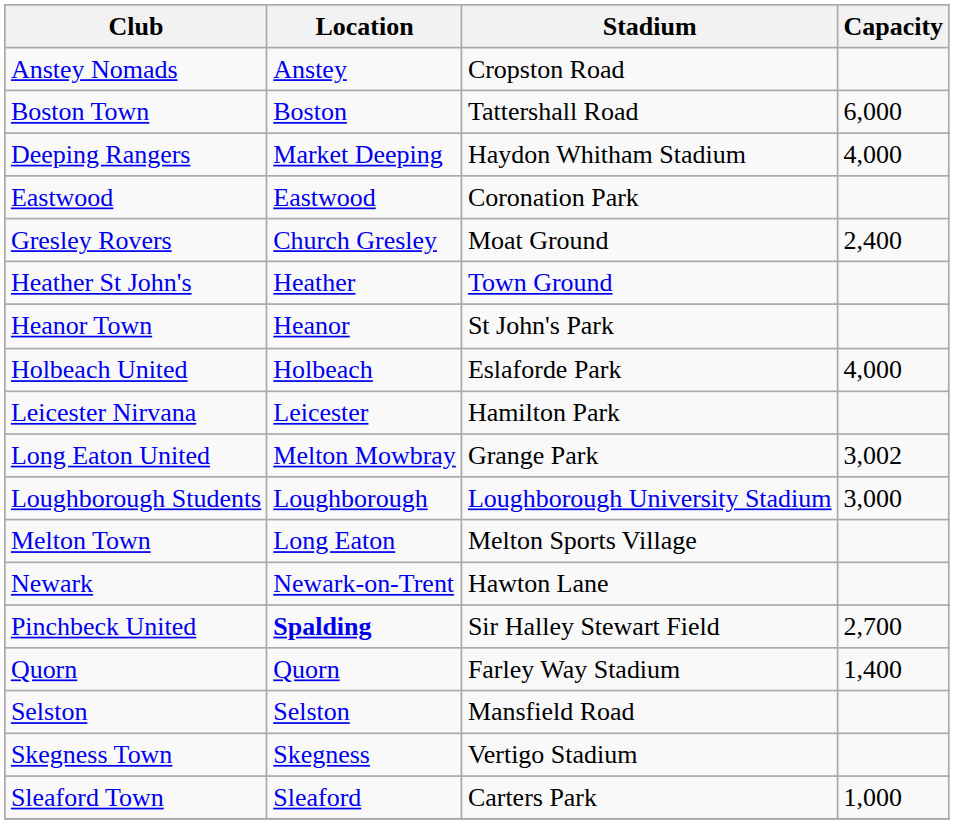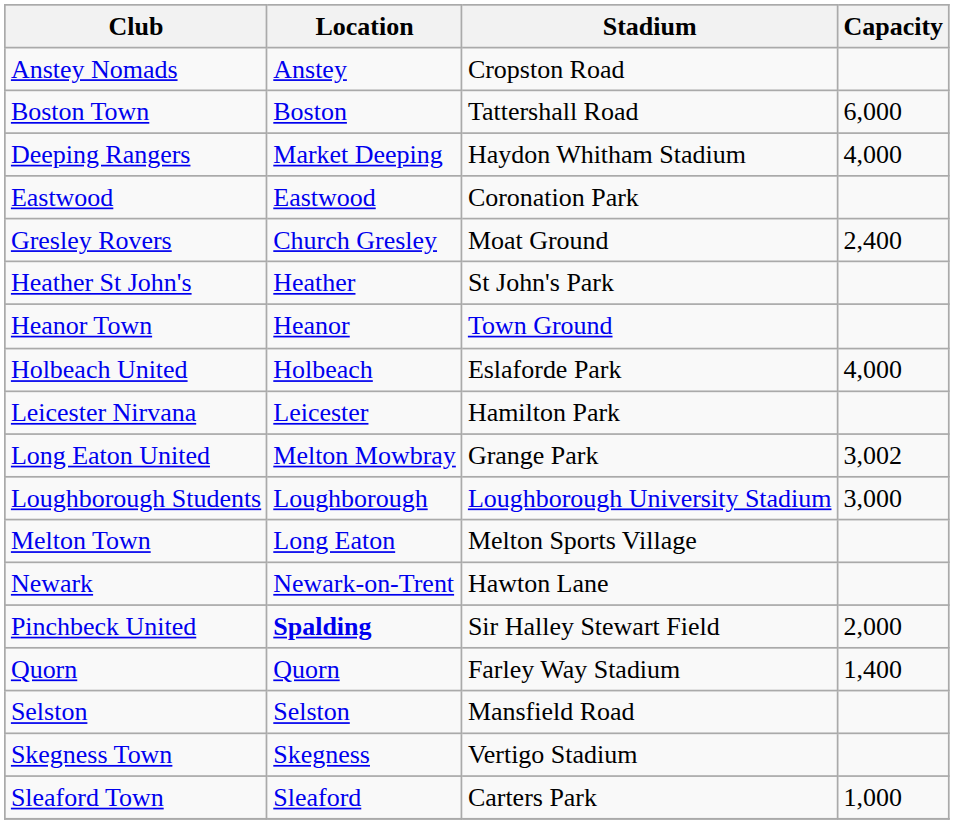Heather St John's | Stadium: Town Ground -> St John's Park
Heanor Town | Stadium: St John's Park -> Town Ground
Pinchbeck United | Capacity: 2,700 -> 2,000
